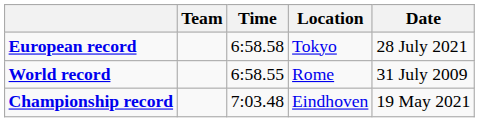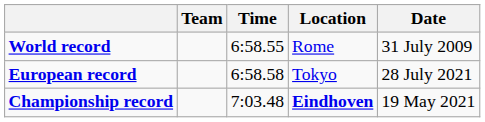rows swapped: World record <-> European record
Championship record | Location: normal -> bold
